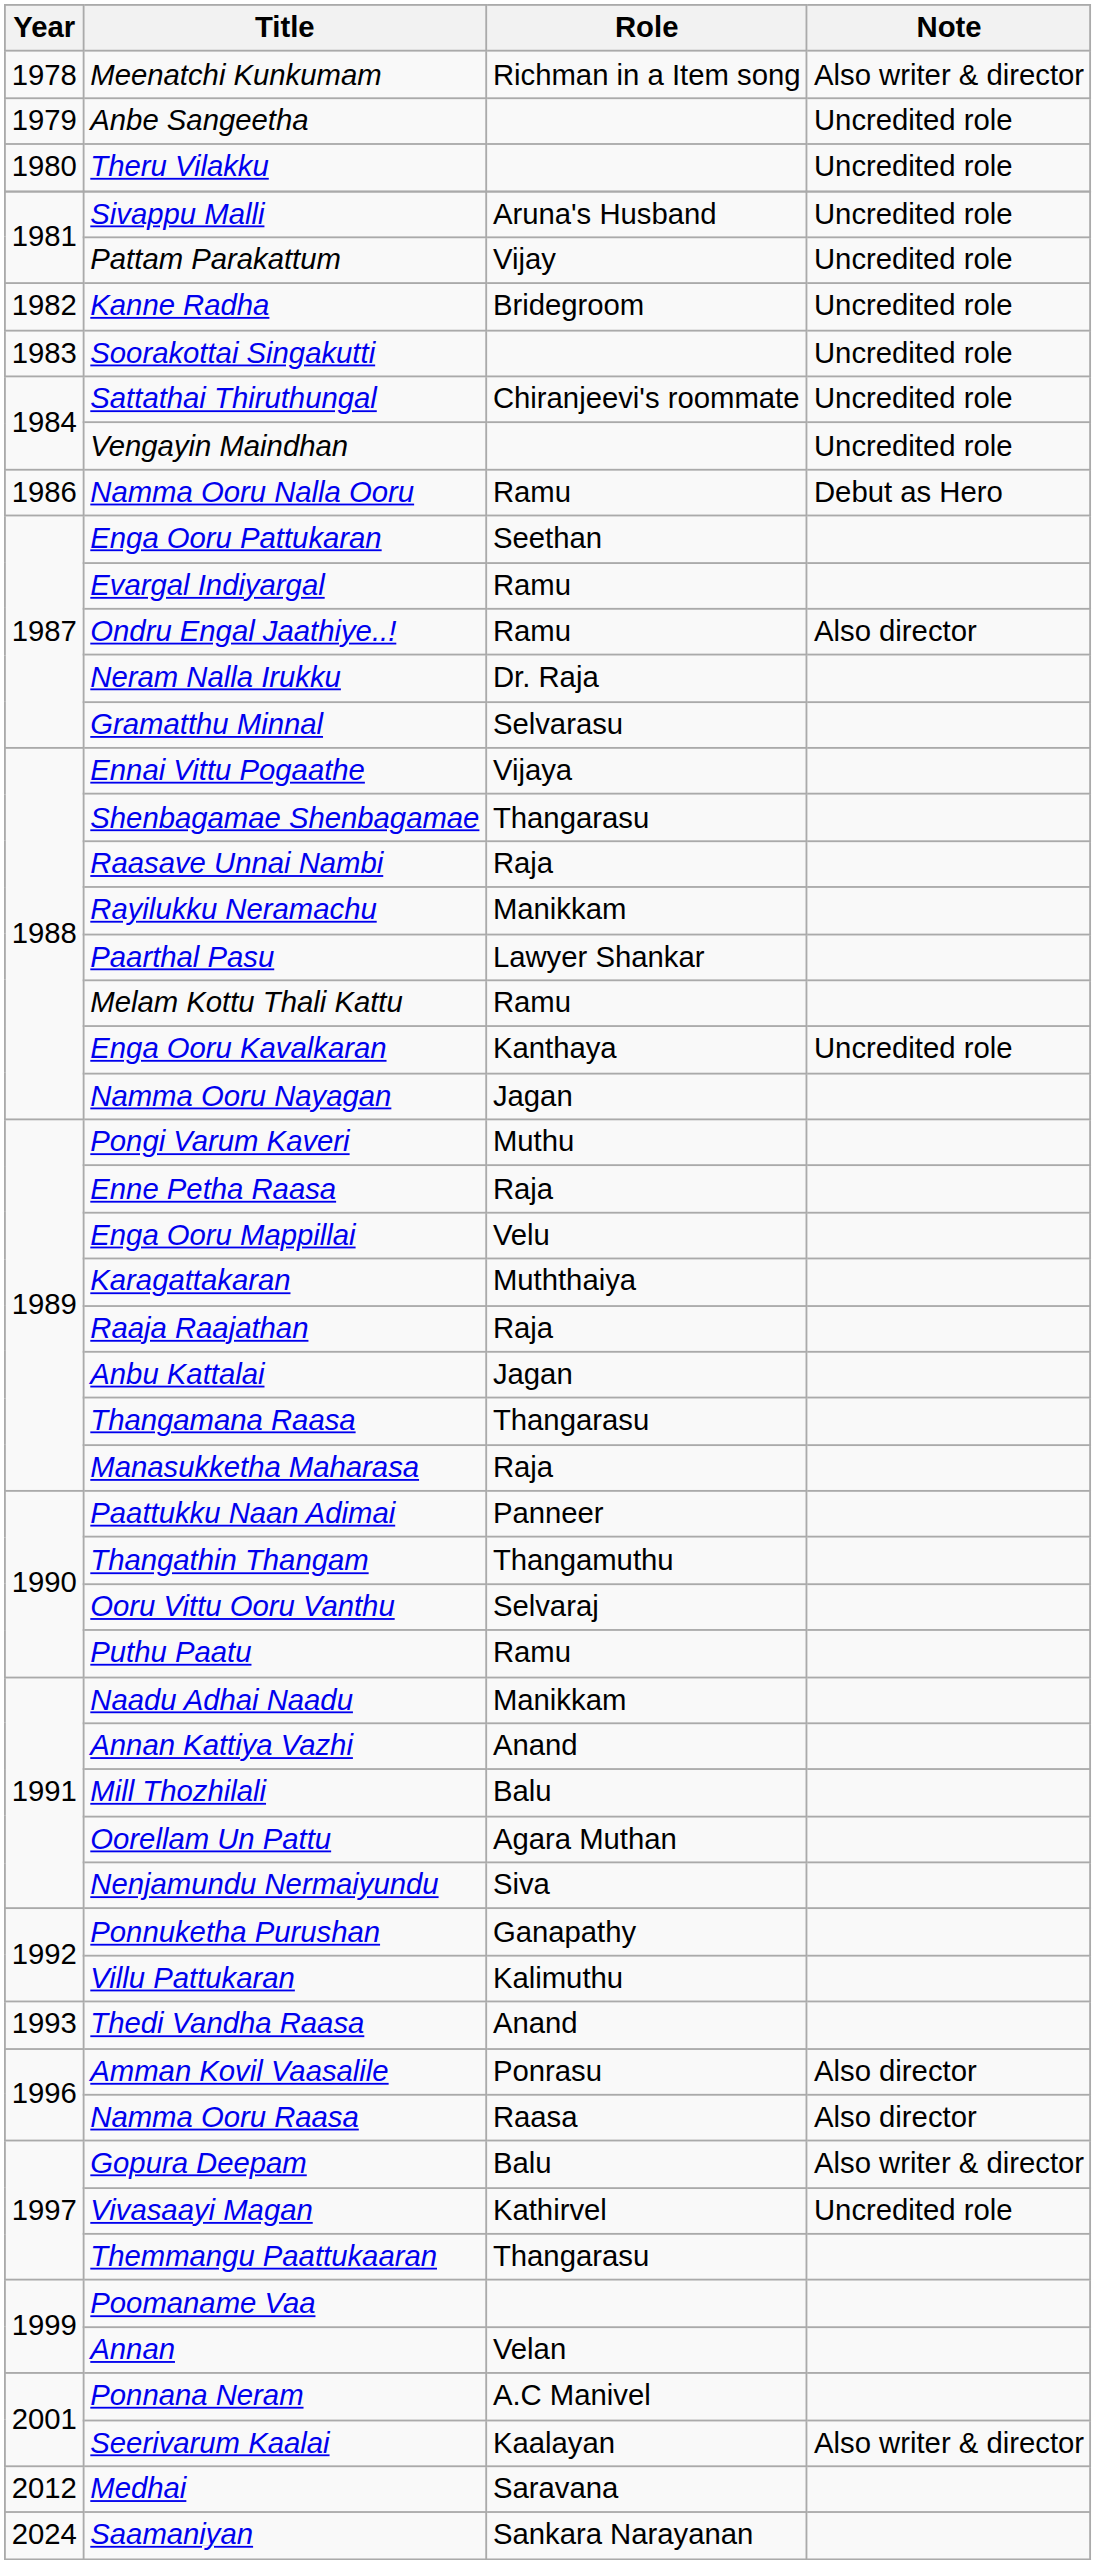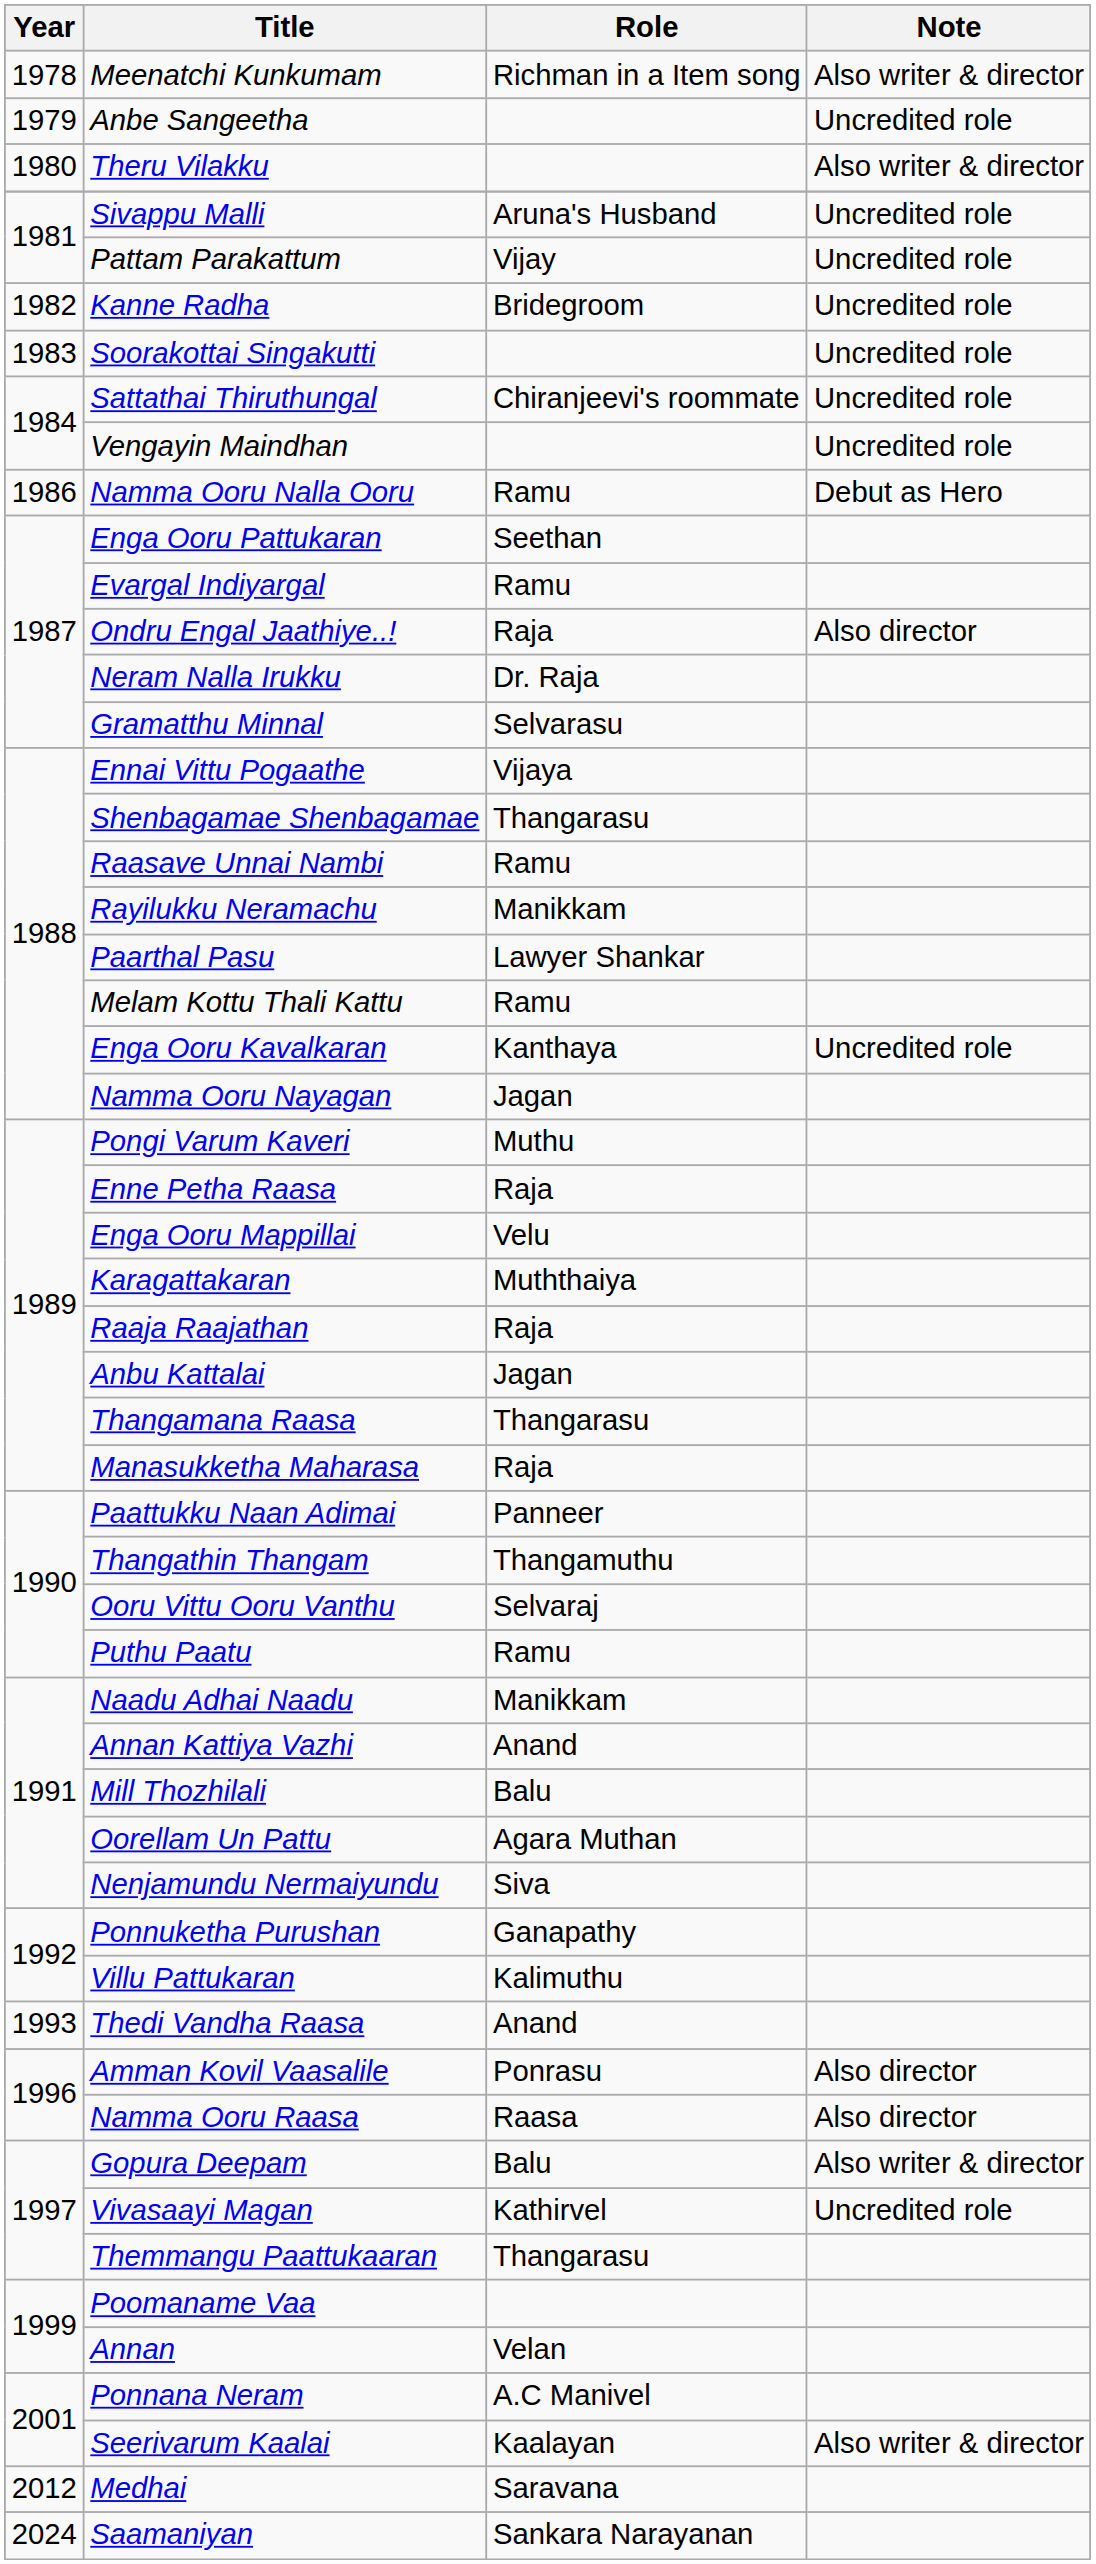Theru Vilakku | Note: Uncredited role -> Also writer & director
Ondru Engal Jaathiye..! | Role: Ramu -> Raja
Raasave Unnai Nambi | Role: Raja -> Ramu
